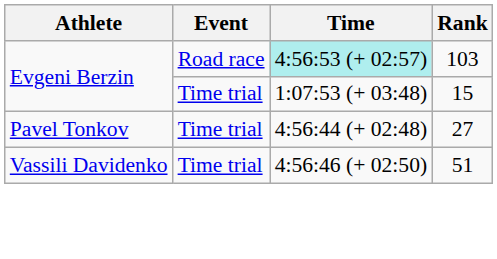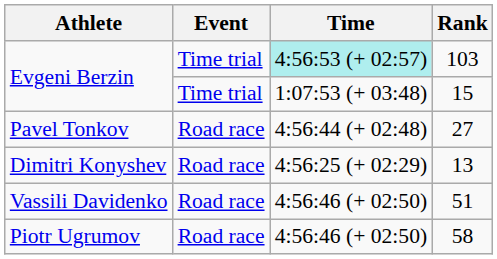103 | Event: Road race -> Time trial
27 | Event: Time trial -> Road race
+ row: Dimitri Konyshev | Road race | 4:56:25 (+ 02:29) | 13
51 | Event: Time trial -> Road race
+ row: Piotr Ugrumov | Road race | 4:56:46 (+ 02:50) | 58
